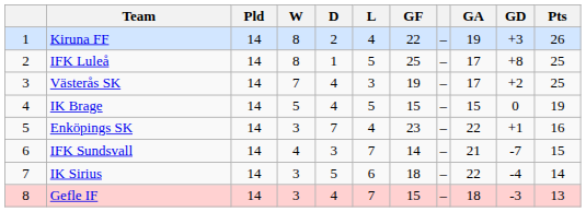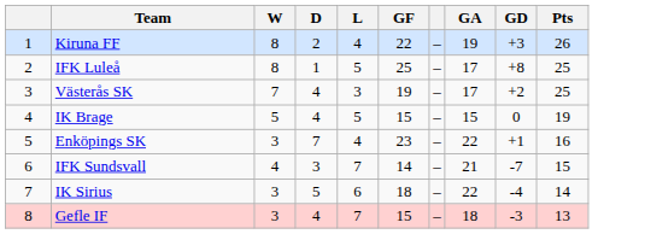- column: Pld | 14 | 14 | 14 | 14 | 14 | 14 | 14 | 14
